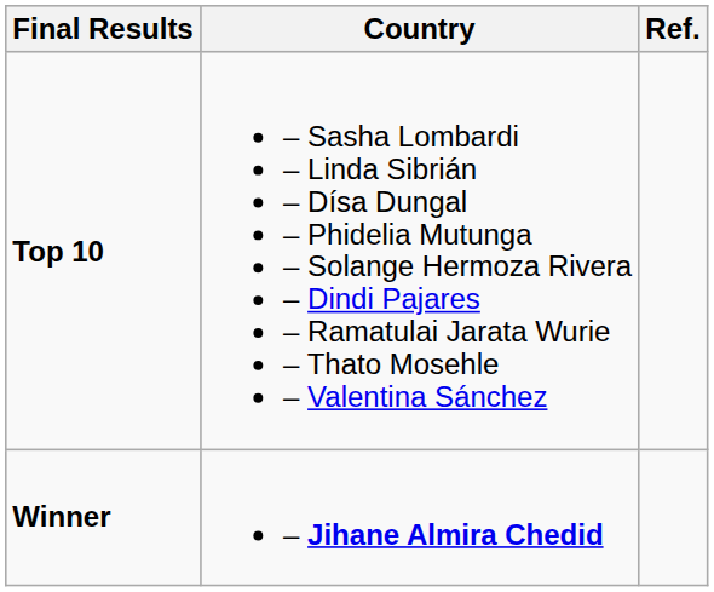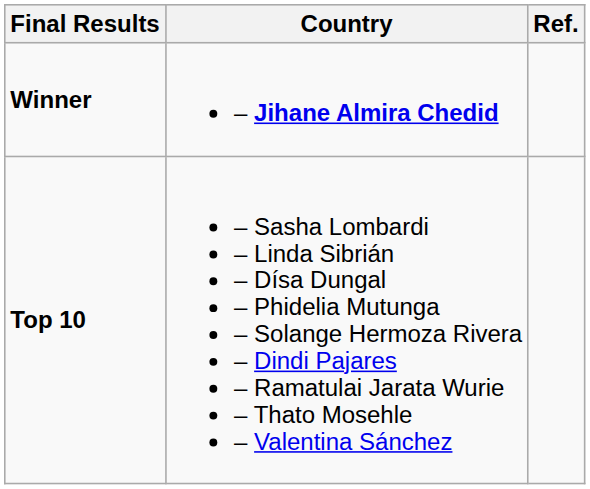rows swapped: Winner <-> Top 10
